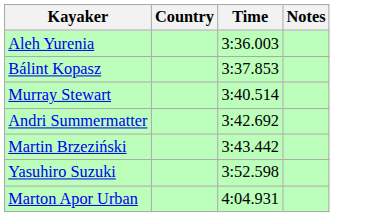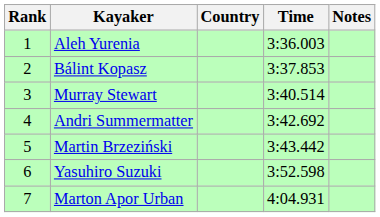+ column: Rank | 1 | 2 | 3 | 4 | 5 | 6 | 7
